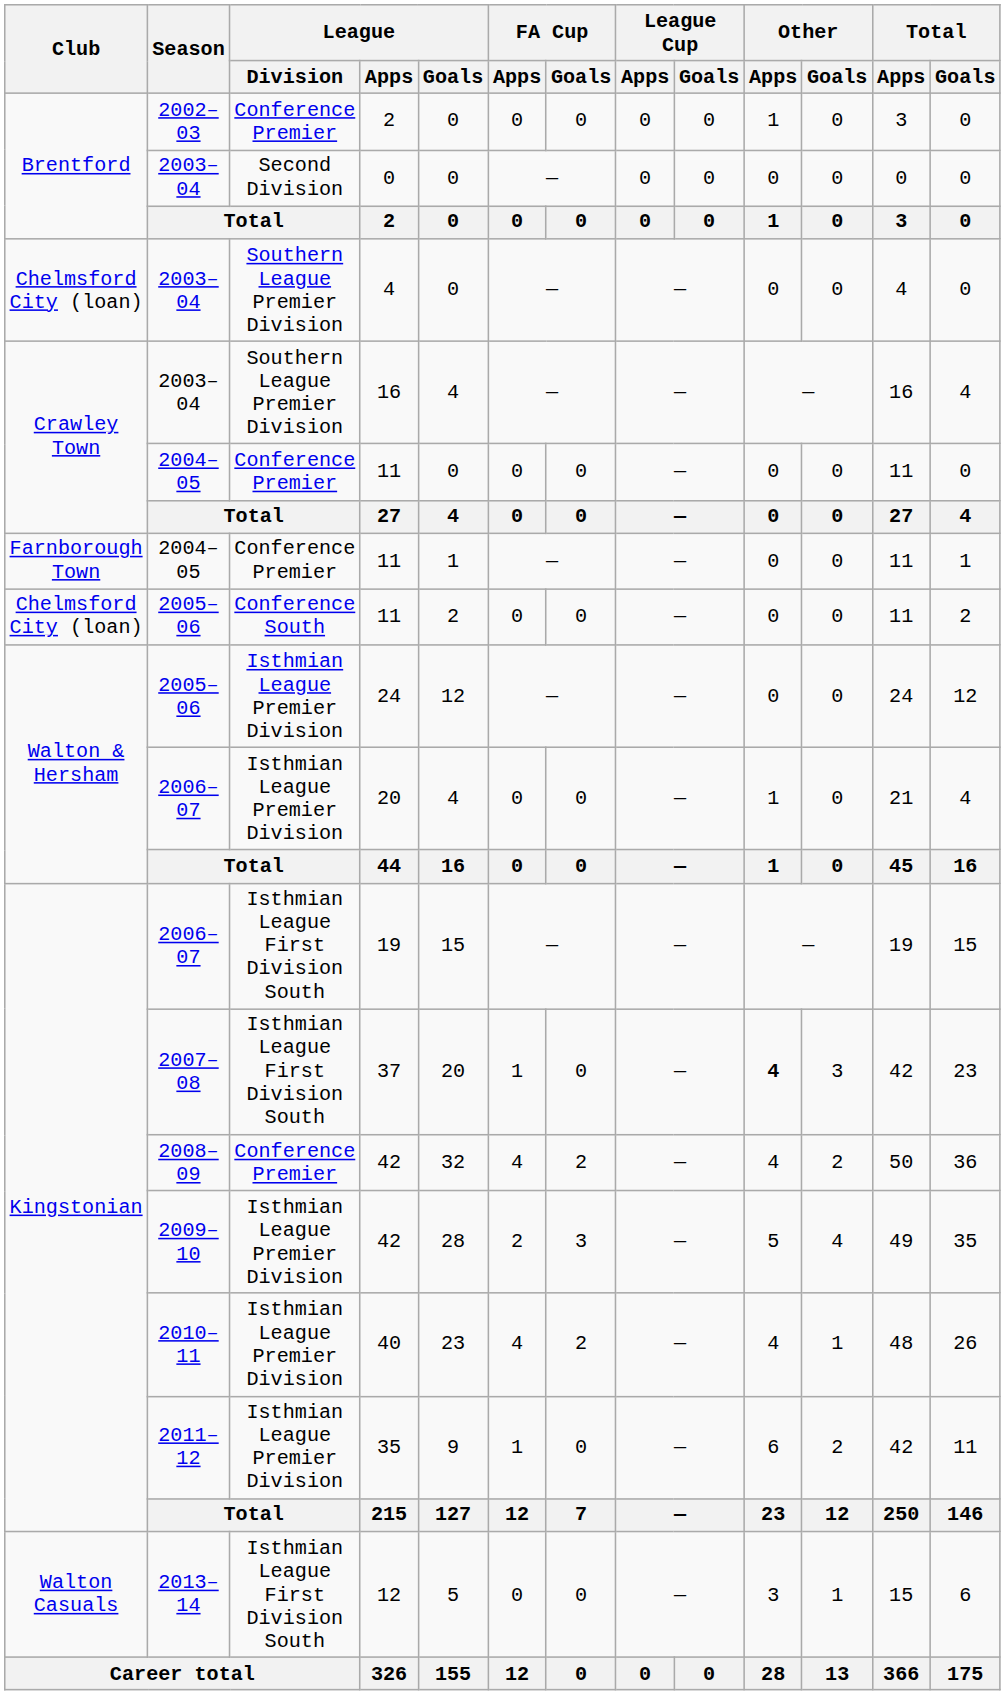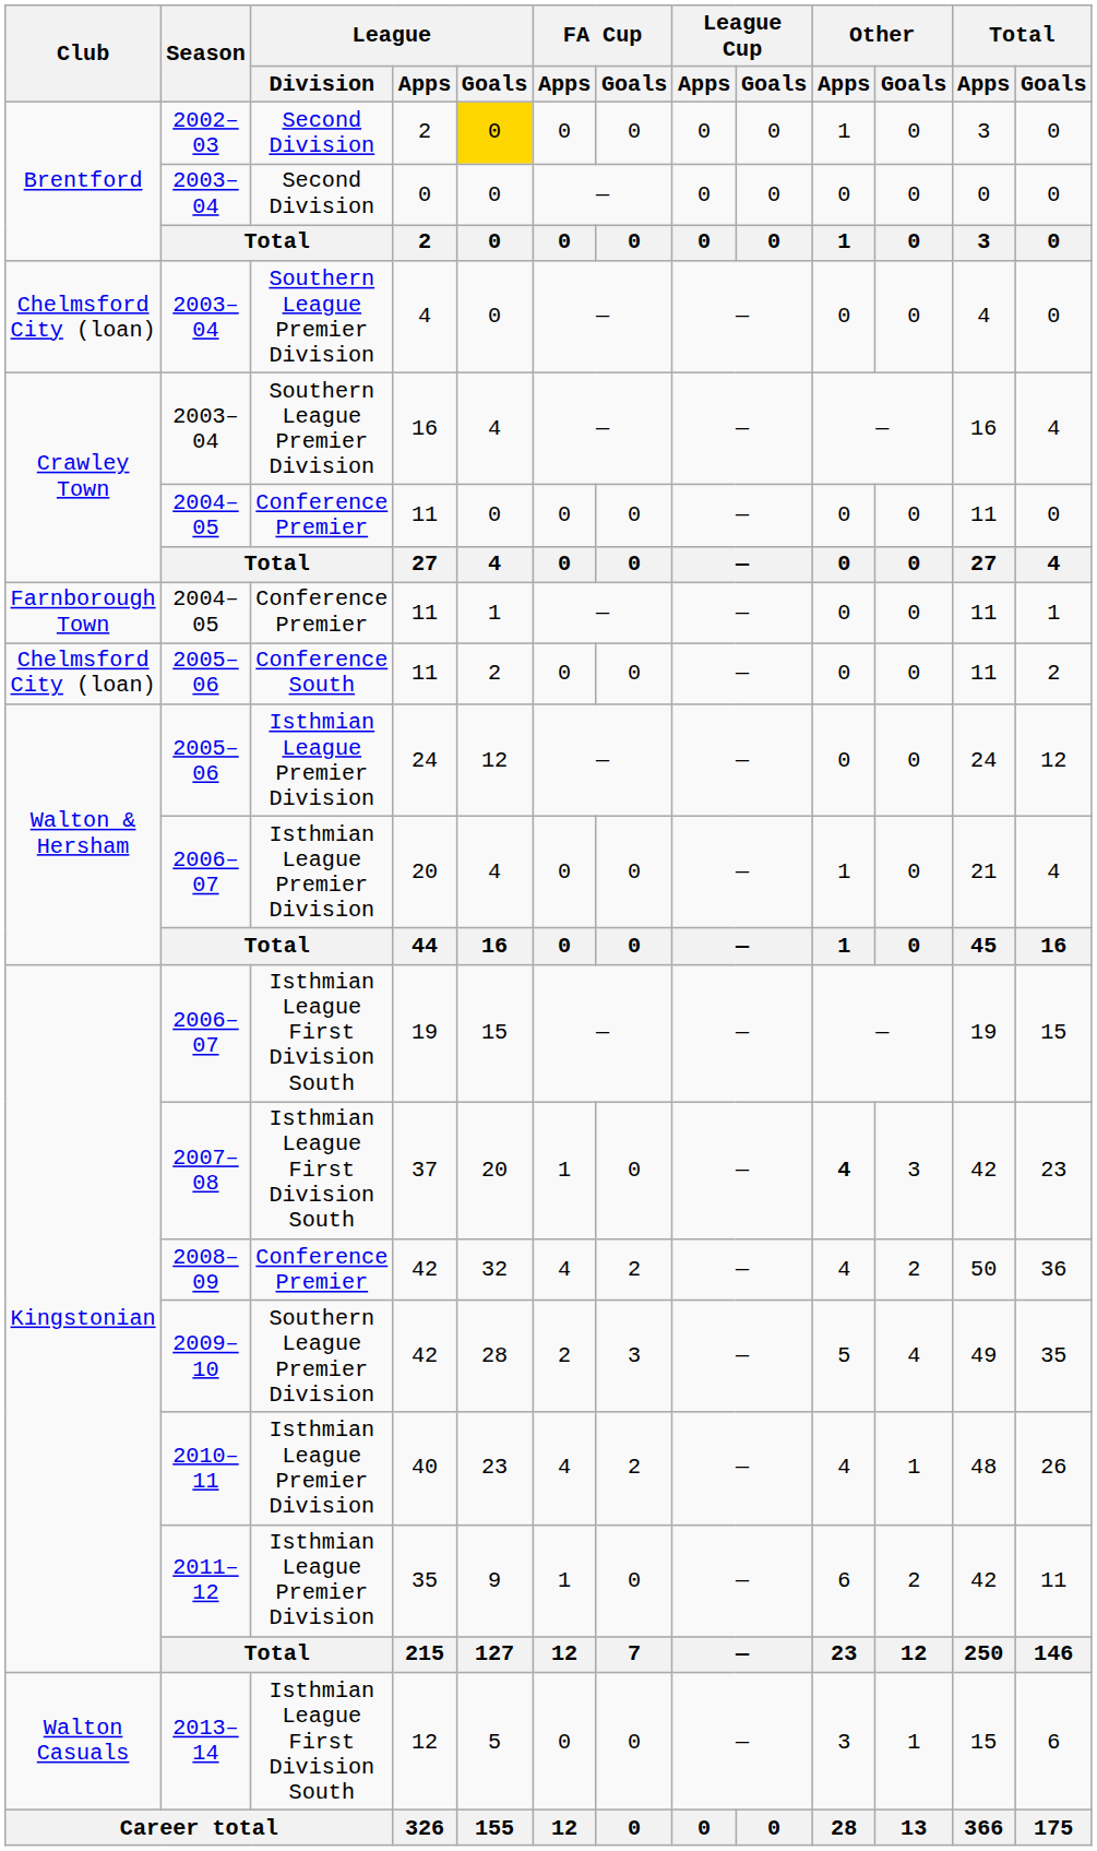2002–03 / 2 | League / Division: Conference Premier -> Second Division
2002–03 / 2 | League / Goals: no background -> gold background
2009–10 / 42 | League / Division: Isthmian League Premier Division -> Southern League Premier Division
